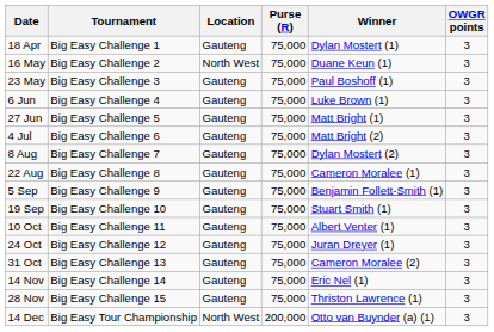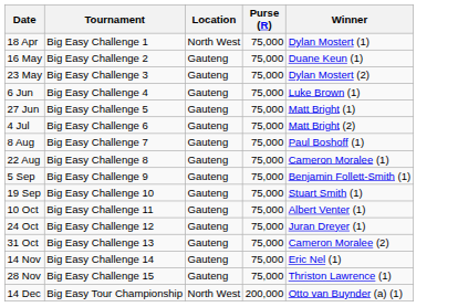- column: OWGR points | 3 | 3 | 3 | 3 | 3 | 3 | 3 | 3 | 3 | 3 | 3 | 3 | 3 | 3 | 3 | 3
18 Apr | Location: Gauteng -> North West
16 May | Location: North West -> Gauteng
23 May | Winner: Paul Boshoff (1) -> Dylan Mostert (2)
8 Aug | Winner: Dylan Mostert (2) -> Paul Boshoff (1)
